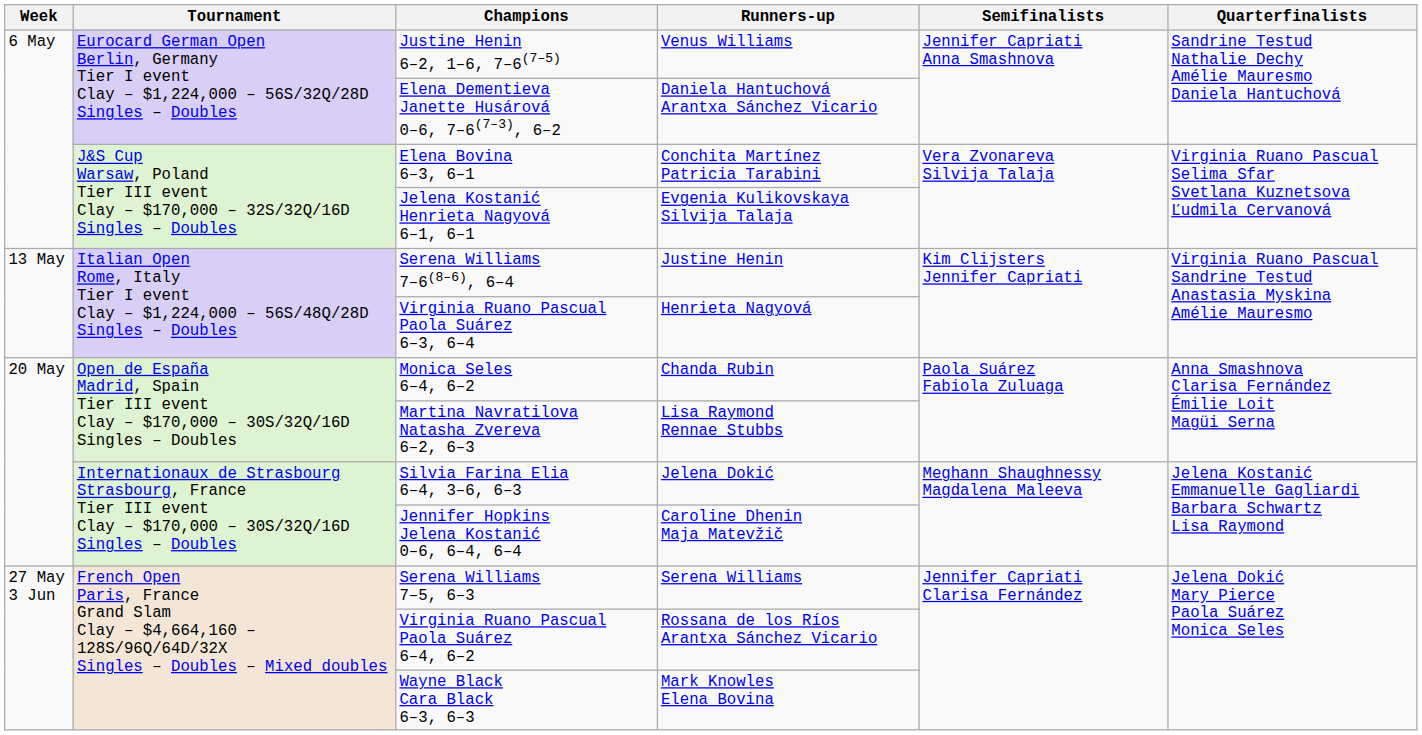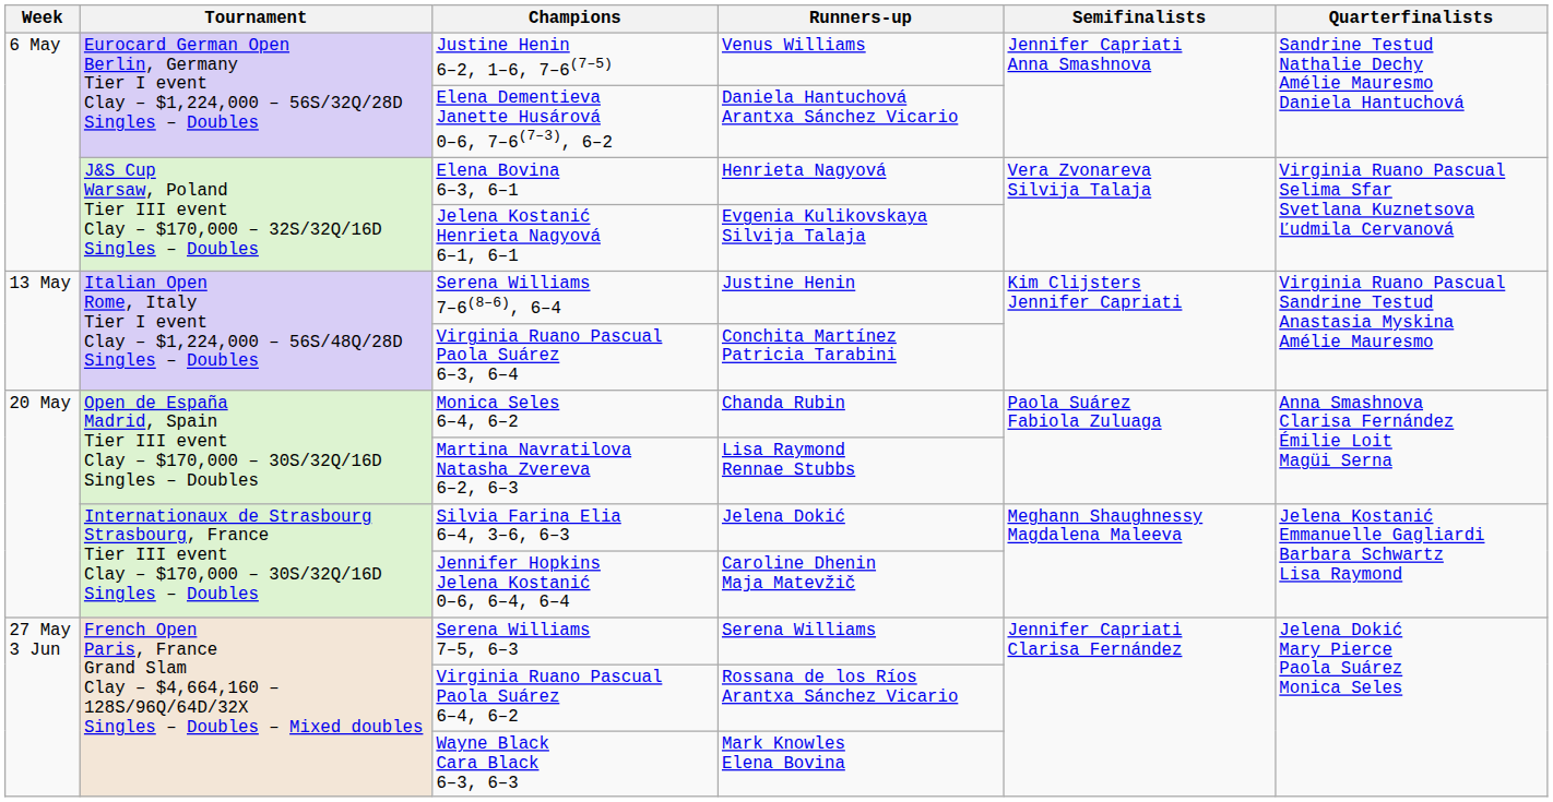Elena Bovina 6–3, 6–1 | Runners-up: Conchita Martínez Patricia Tarabini -> Henrieta Nagyová
Virginia Ruano Pascual Paola Suárez 6–3, 6–4 | Runners-up: Henrieta Nagyová -> Conchita Martínez Patricia Tarabini
